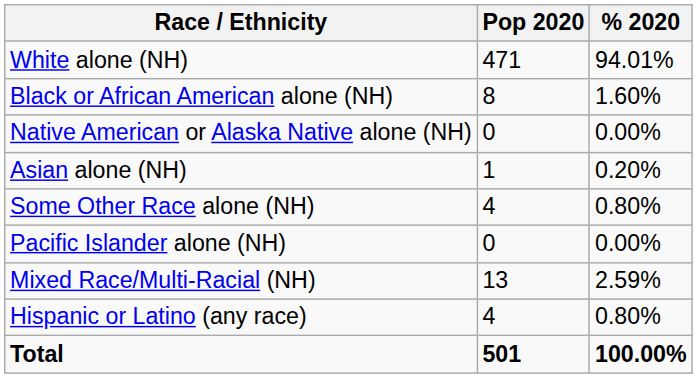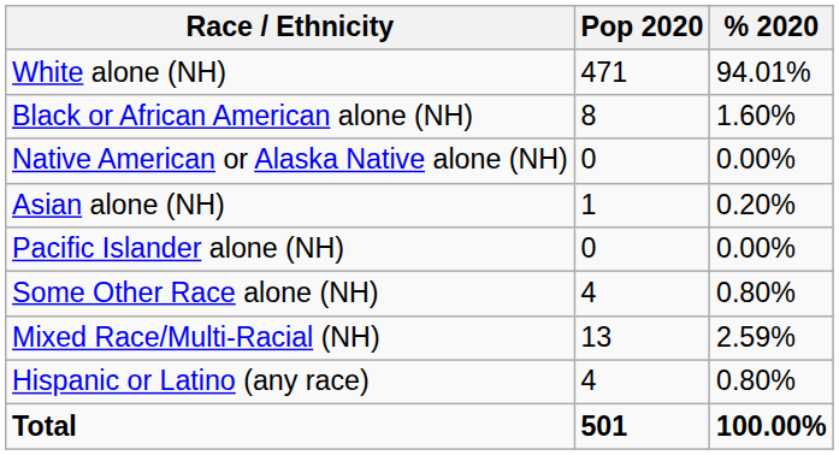rows swapped: Pacific Islander alone (NH) <-> Some Other Race alone (NH)
